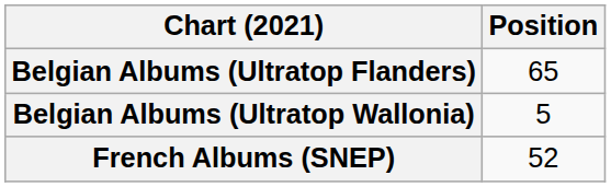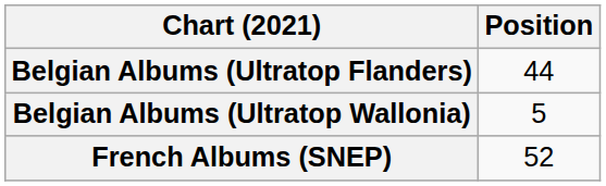Belgian Albums (Ultratop Flanders) | Position: 65 -> 44
